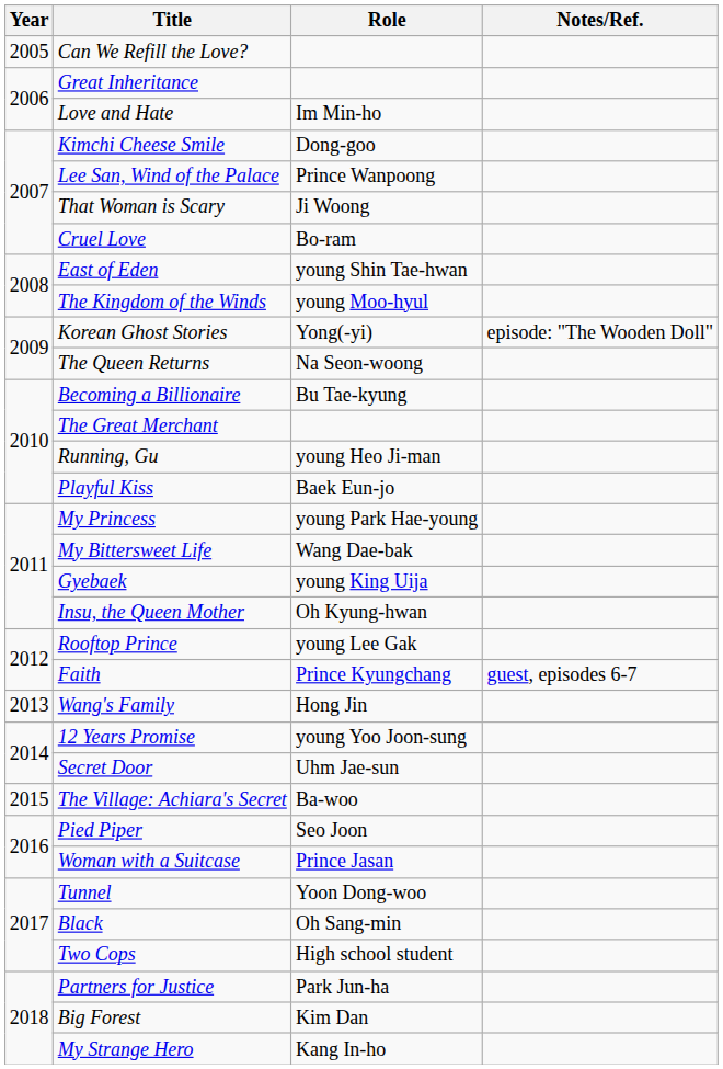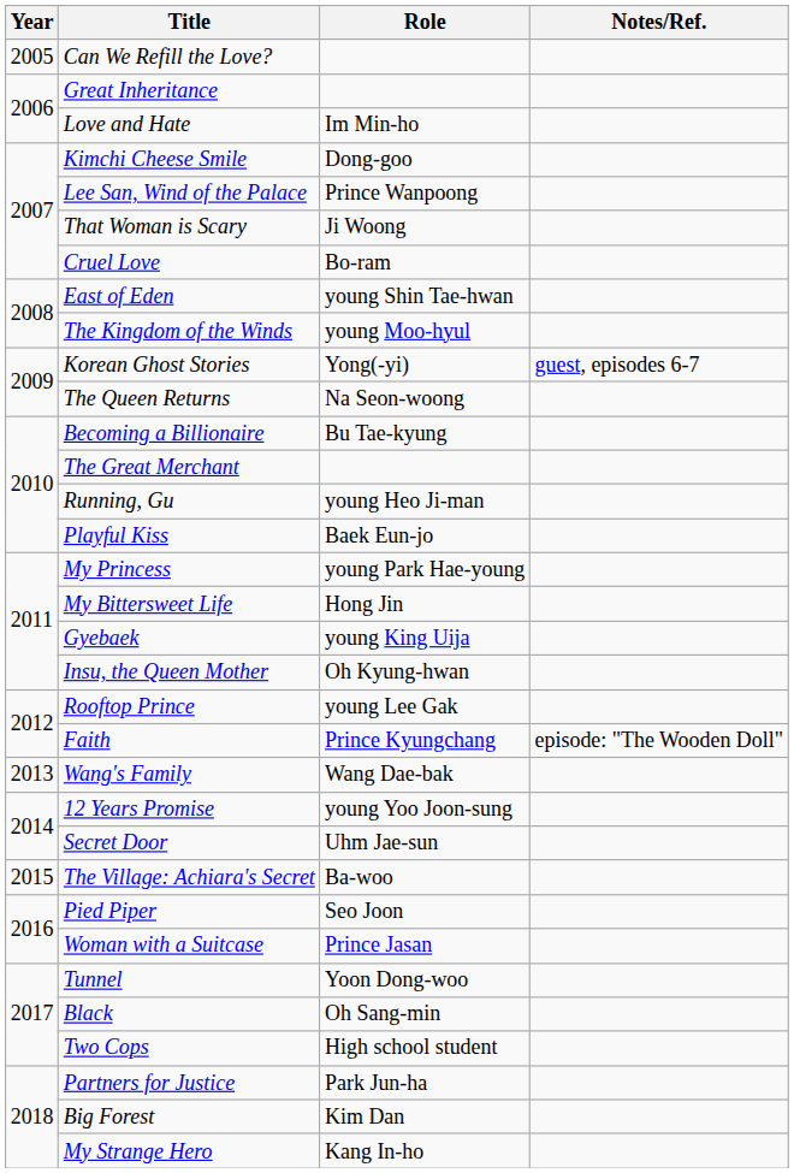Korean Ghost Stories | Notes/Ref.: episode: "The Wooden Doll" -> guest, episodes 6-7
My Bittersweet Life | Role: Wang Dae-bak -> Hong Jin
Faith | Notes/Ref.: guest, episodes 6-7 -> episode: "The Wooden Doll"
Wang's Family | Role: Hong Jin -> Wang Dae-bak
